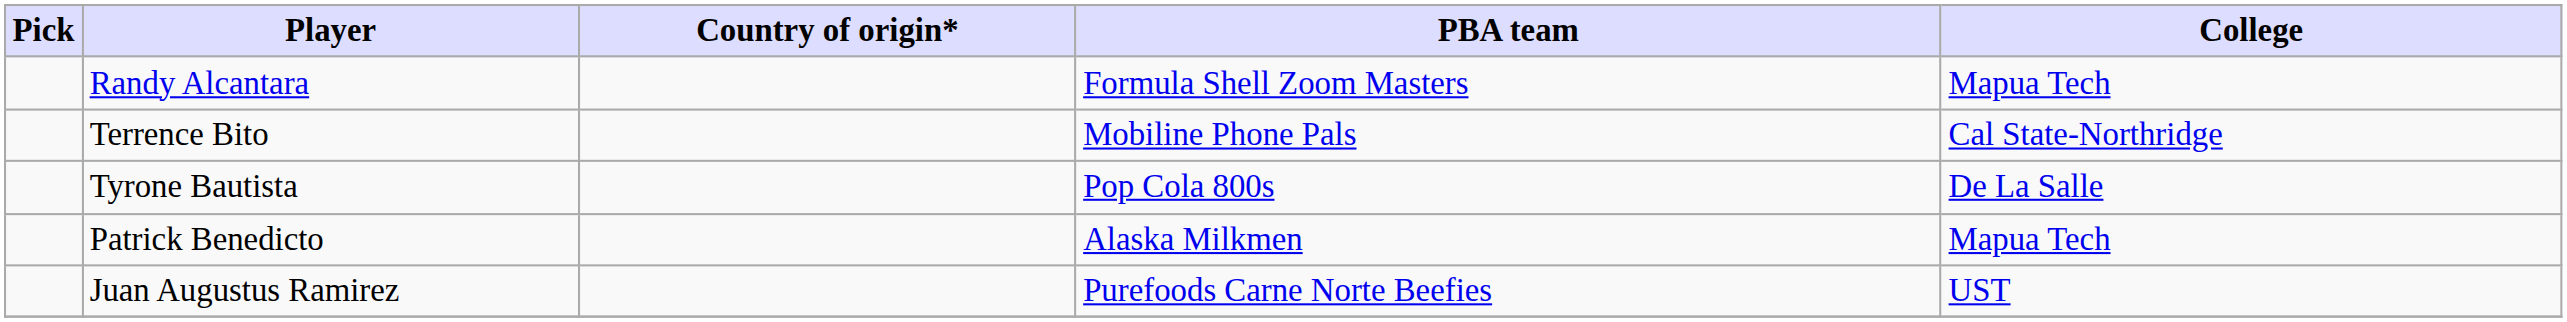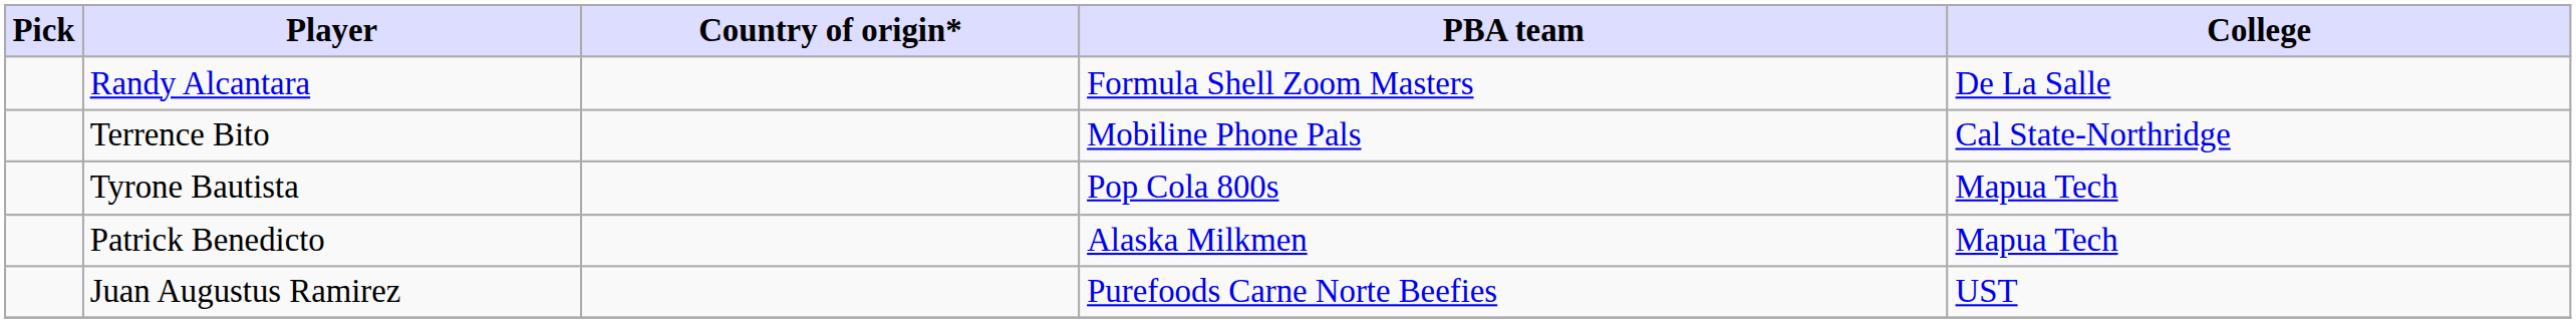Randy Alcantara | College: Mapua Tech -> De La Salle
Tyrone Bautista | College: De La Salle -> Mapua Tech
